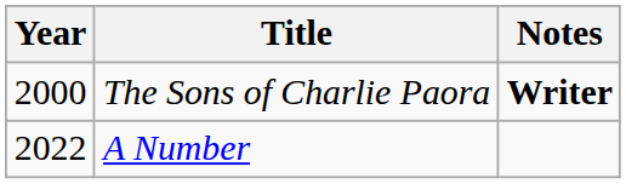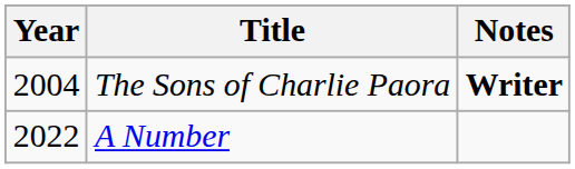The Sons of Charlie Paora | Year: 2000 -> 2004
